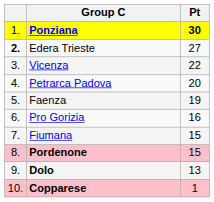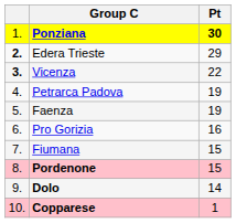Edera Trieste | Pt: 27 -> 29
Vicenza | column 1: normal -> bold
Petrarca Padova | Pt: 20 -> 19
Dolo | Pt: 13 -> 14
